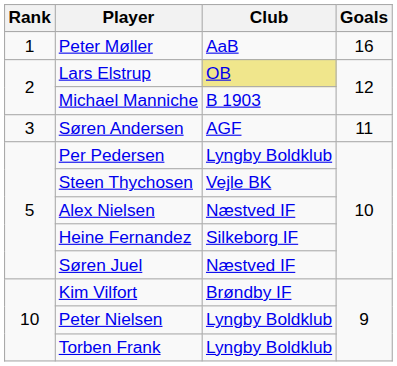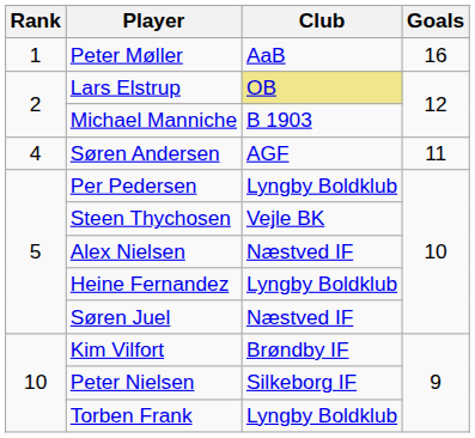Søren Andersen | Rank: 3 -> 4
Heine Fernandez | Club: Silkeborg IF -> Lyngby Boldklub
Peter Nielsen | Club: Lyngby Boldklub -> Silkeborg IF
